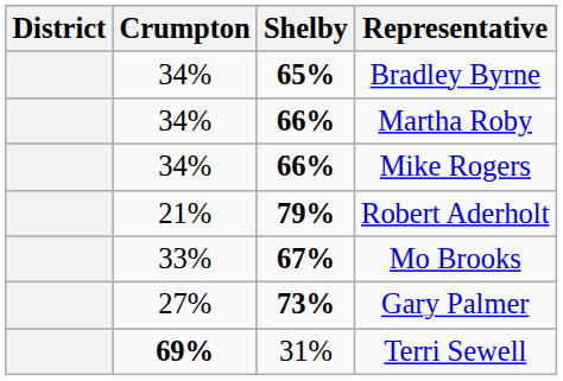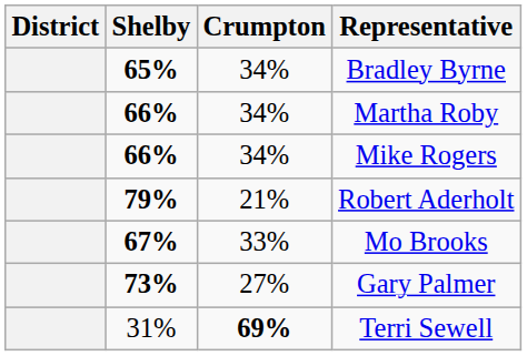columns swapped: Shelby <-> Crumpton
